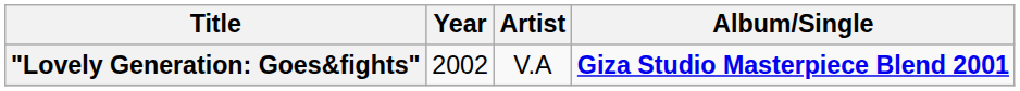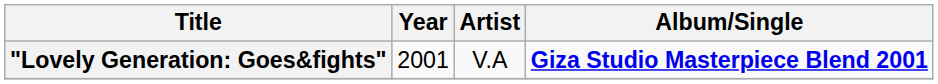"Lovely Generation: Goes&fights" | Year: 2002 -> 2001
